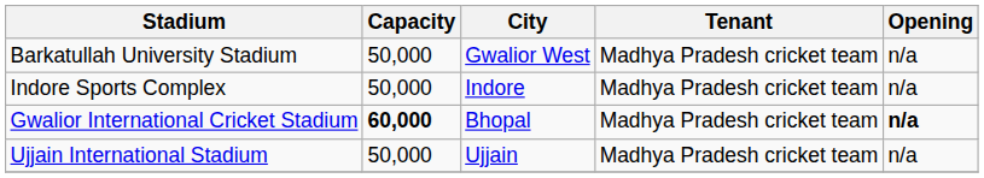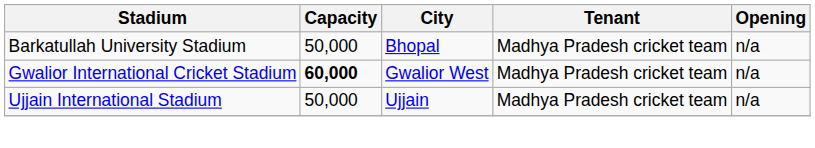Barkatullah University Stadium | City: Gwalior West -> Bhopal
- row: Indore Sports Complex | 50,000 | Indore | Madhya Pradesh cricket team | n/a
Gwalior International Cricket Stadium | City: Bhopal -> Gwalior West
Gwalior International Cricket Stadium | Opening: bold -> normal
